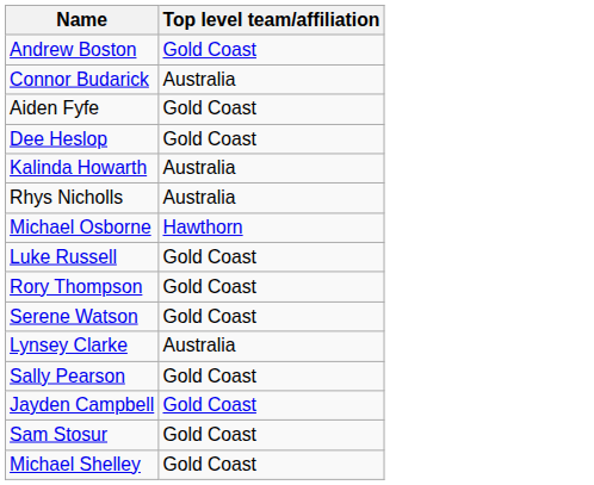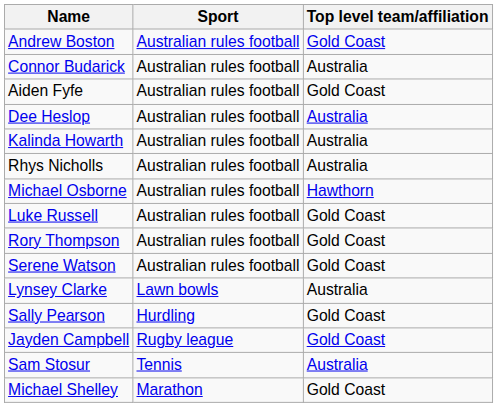+ column: Sport | Australian rules football | Australian rules football | Australian rules football | Australian rules football | Australian rules football | Australian rules football | Australian rules football | Australian rules football | Australian rules football | Australian rules football | Lawn bowls | Hurdling | Rugby league | Tennis | Marathon
Dee Heslop | Top level team/affiliation: Gold Coast -> Australia
Sam Stosur | Top level team/affiliation: Gold Coast -> Australia
